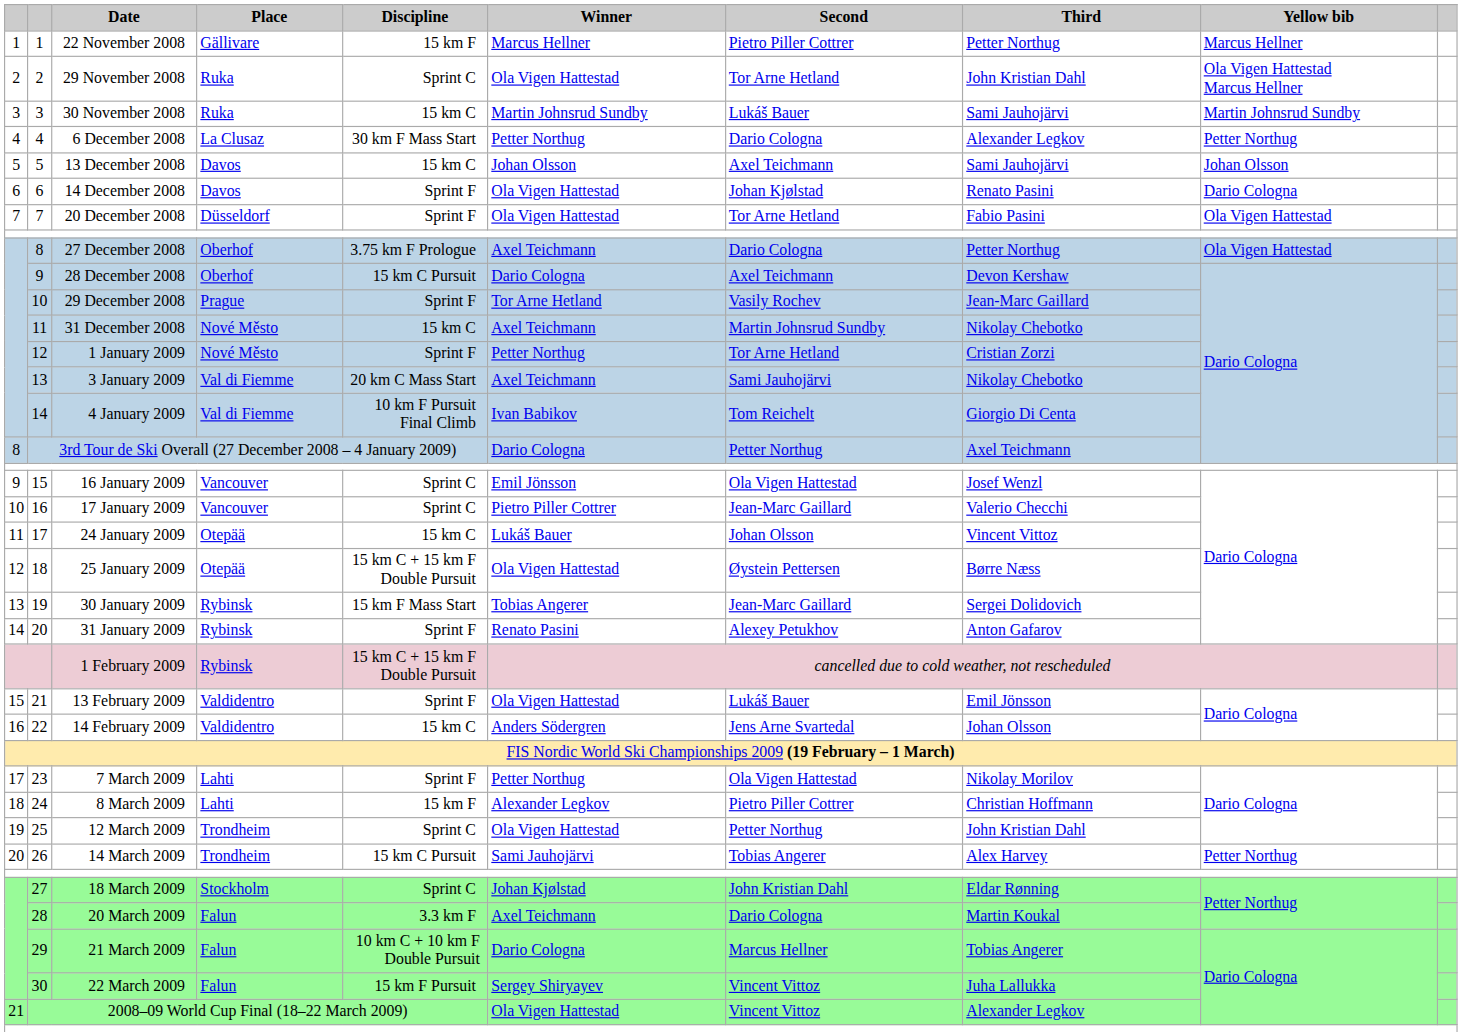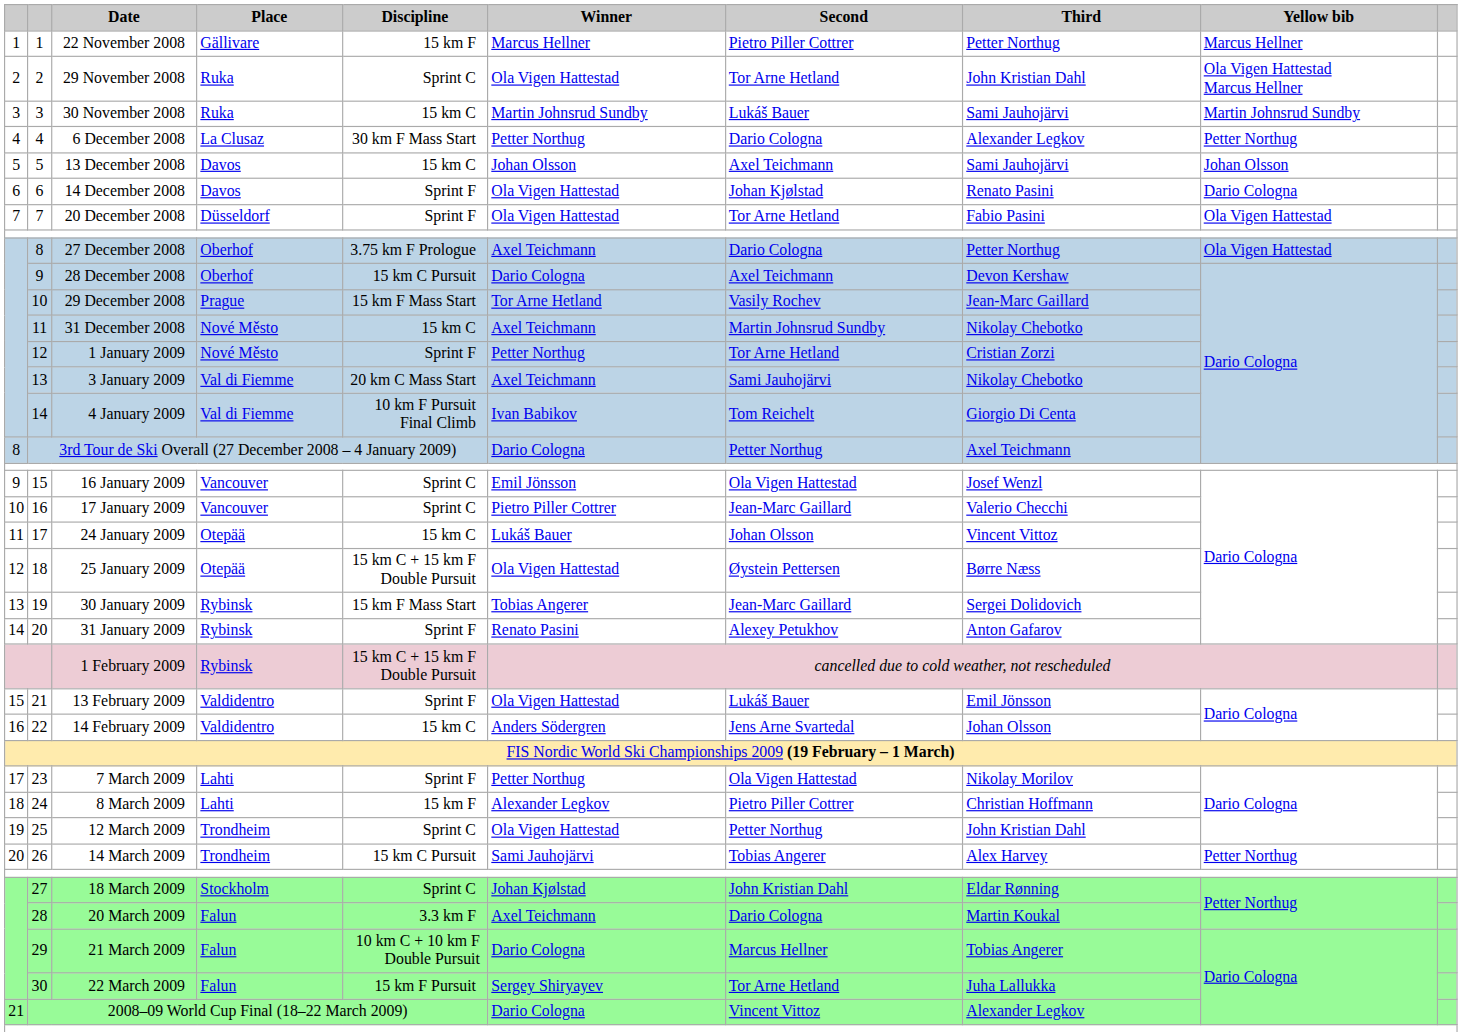29 December 2008 | Discipline: Sprint F -> 15 km F Mass Start
22 March 2009 | Second: Vincent Vittoz -> Tor Arne Hetland
2008–09 World Cup Final (18–22 March 2009) | Winner: Ola Vigen Hattestad -> Dario Cologna
